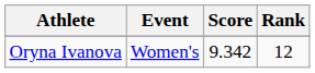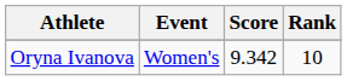Oryna Ivanova | Rank: 12 -> 10
